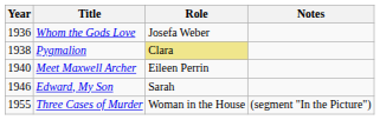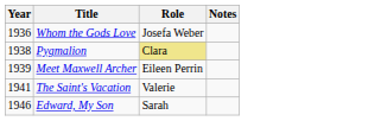Meet Maxwell Archer | Year: 1940 -> 1939
+ row: 1941 | The Saint's Vacation | Valerie
- row: 1955 | Three Cases of Murder | Woman in the House | (segment "In the Picture")
